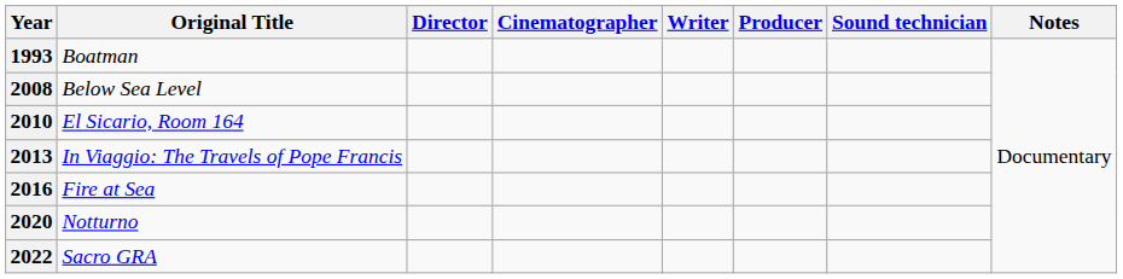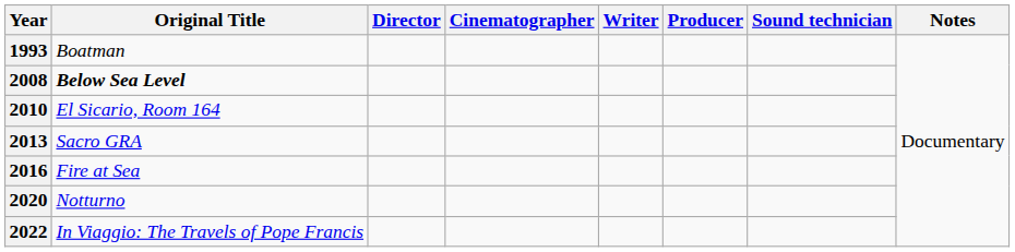2008 | Original Title: normal -> bold
2013 | Original Title: In Viaggio: The Travels of Pope Francis -> Sacro GRA
2022 | Original Title: Sacro GRA -> In Viaggio: The Travels of Pope Francis
